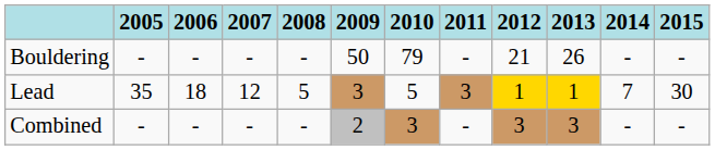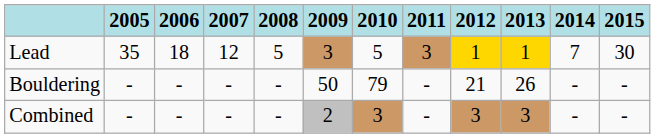rows swapped: Lead <-> Bouldering
